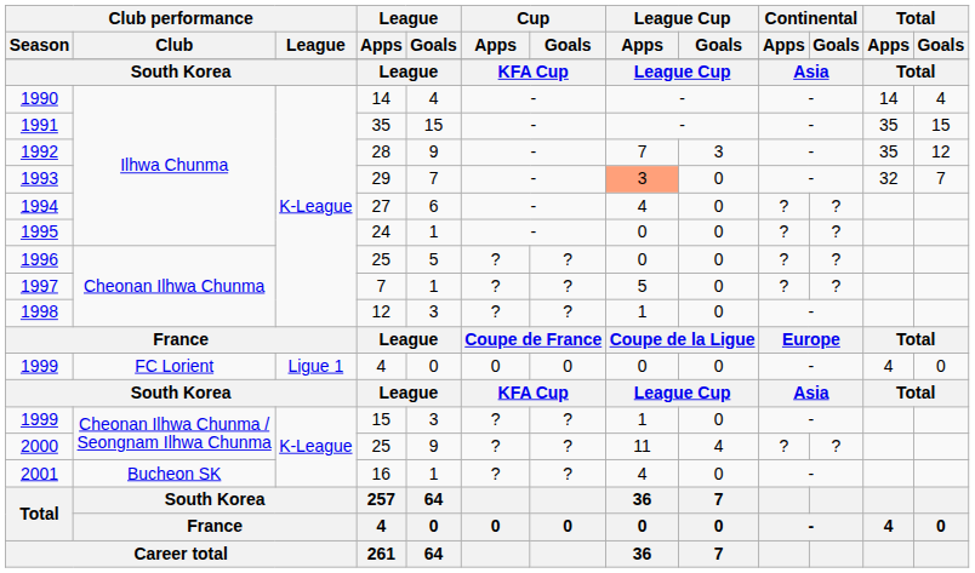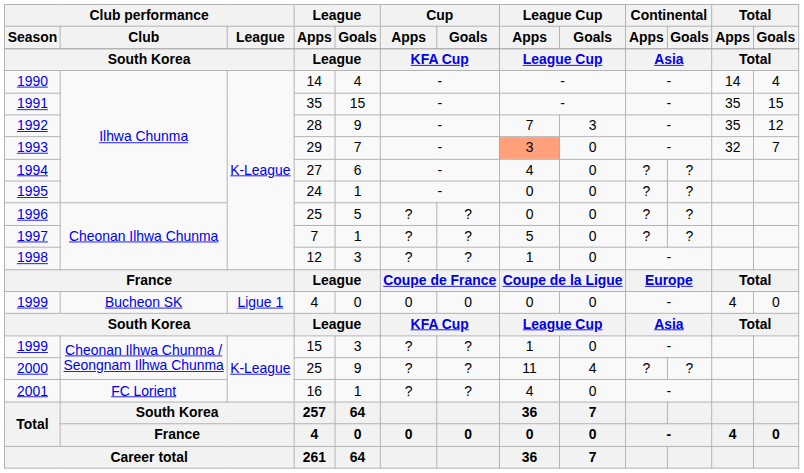1999 / 4 | Club performance / Club: FC Lorient -> Bucheon SK
2001 | Club performance / Club: Bucheon SK -> FC Lorient
